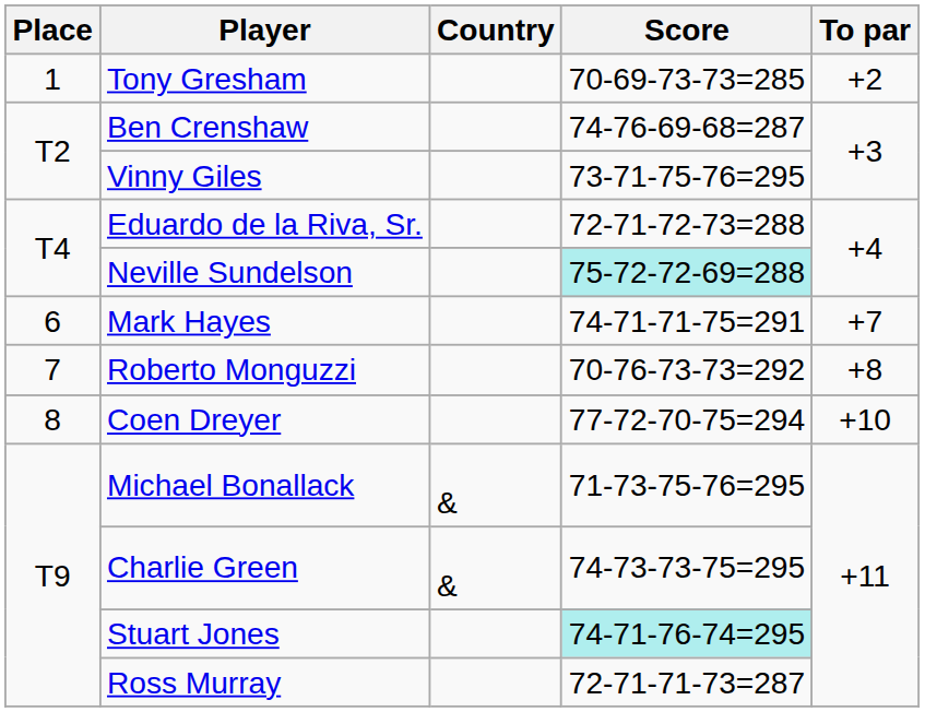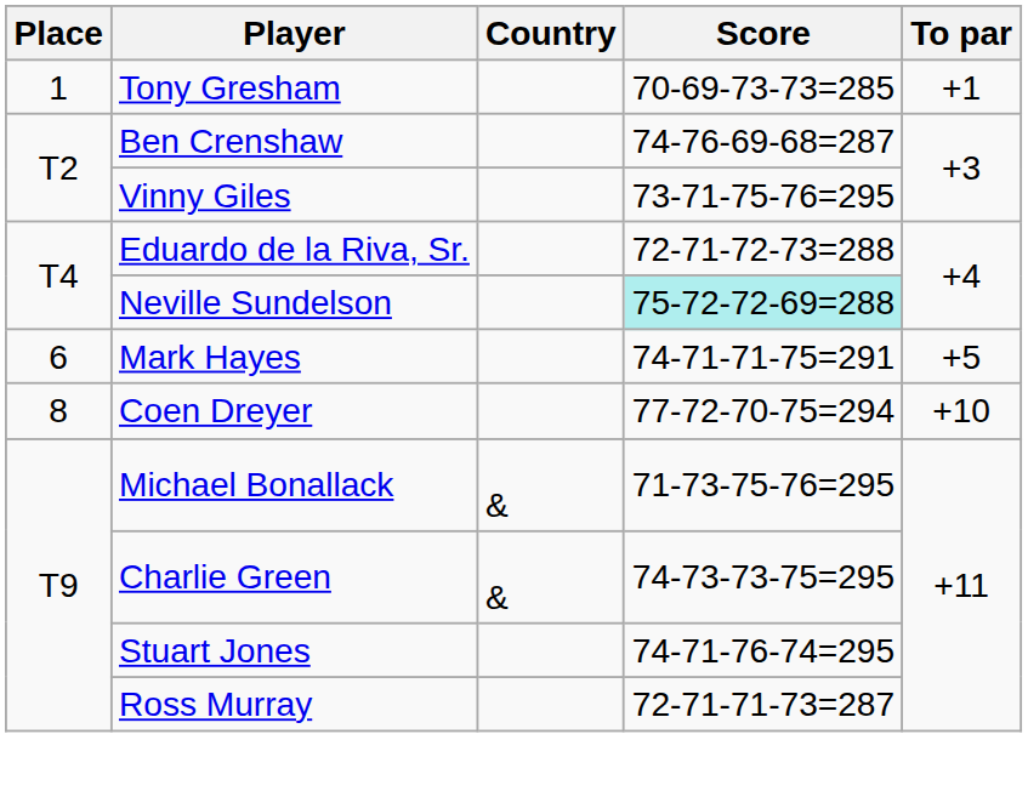Tony Gresham | To par: +2 -> +1
Mark Hayes | To par: +7 -> +5
- row: 7 | Roberto Monguzzi | 70-76-73-73=292 | +8
Stuart Jones | Score: paleturquoise background -> no background
